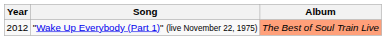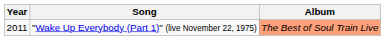"Wake Up Everybody (Part 1)" (live November 22, 1975) | Year: 2012 -> 2011
